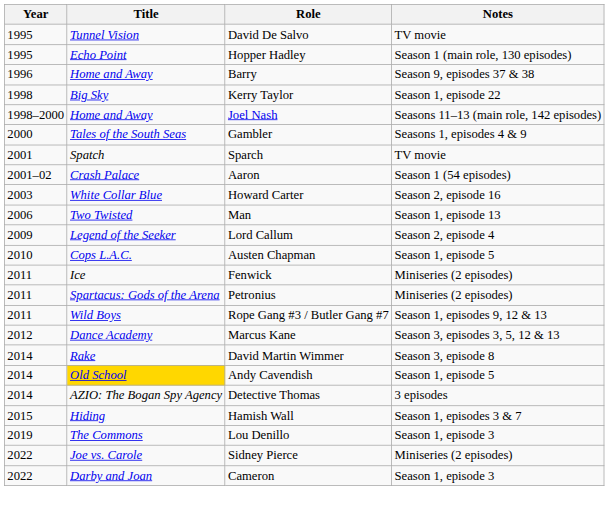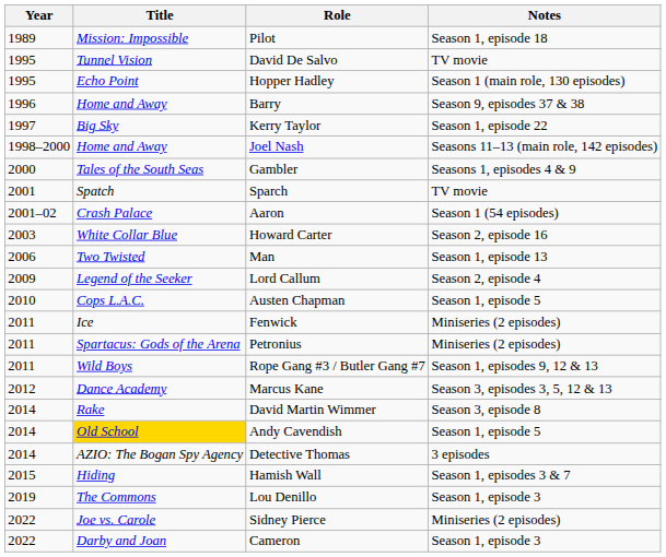+ row: 1989 | Mission: Impossible | Pilot | Season 1, episode 18
Kerry Taylor | Year: 1998 -> 1997
